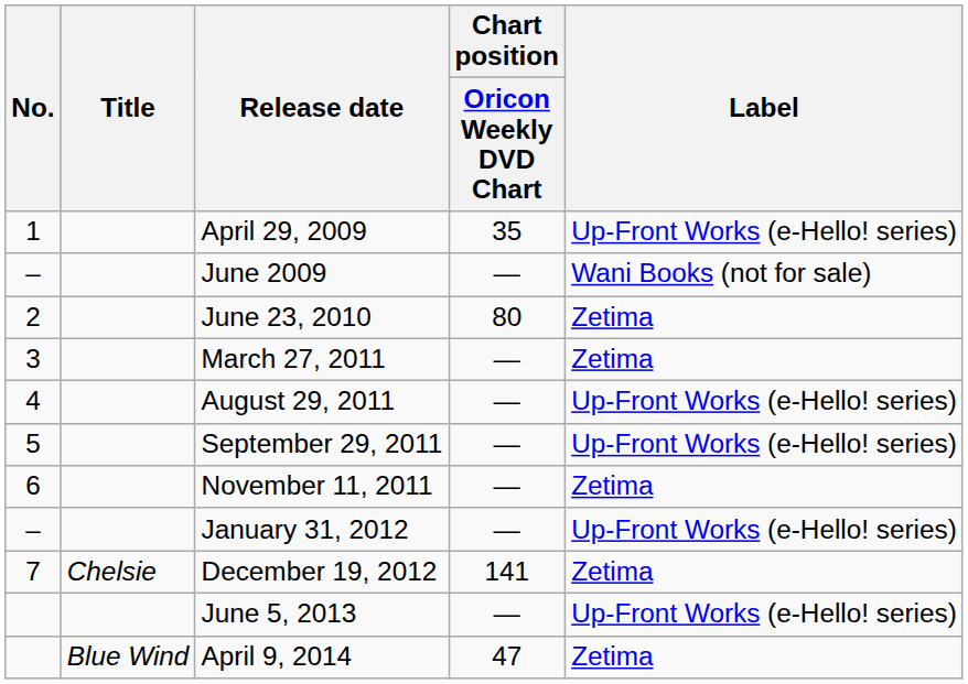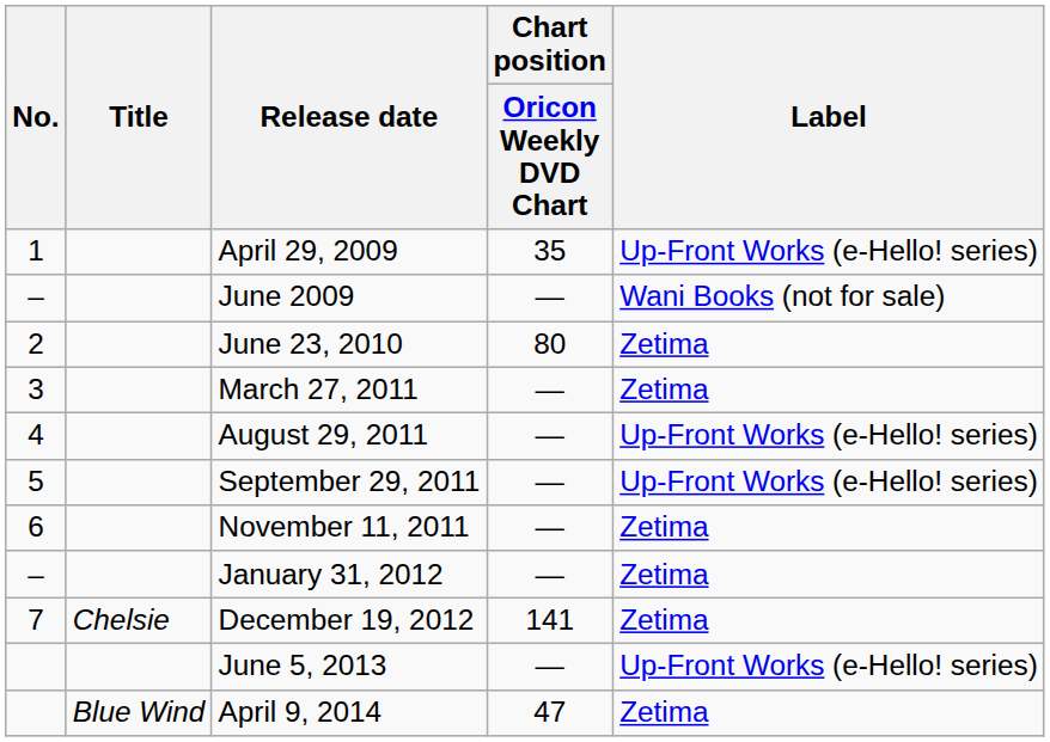January 31, 2012 | Label: Up-Front Works (e-Hello! series) -> Zetima
